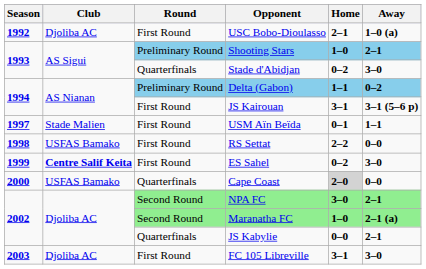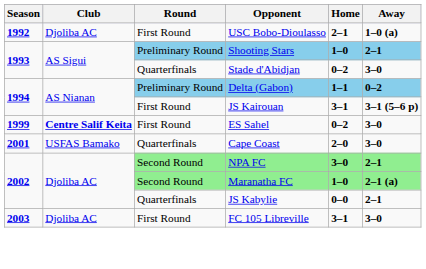- row: 1997 | Stade Malien | First Round | USM Aïn Beïda | 0–1 | 1–1
- row: 1998 | USFAS Bamako | First Round | RS Settat | 2–2 | 0–0
Cape Coast | Season: 2000 -> 2001
Cape Coast | Home: lightgrey background -> no background
Cape Coast | Away: 0–0 -> 3–0
